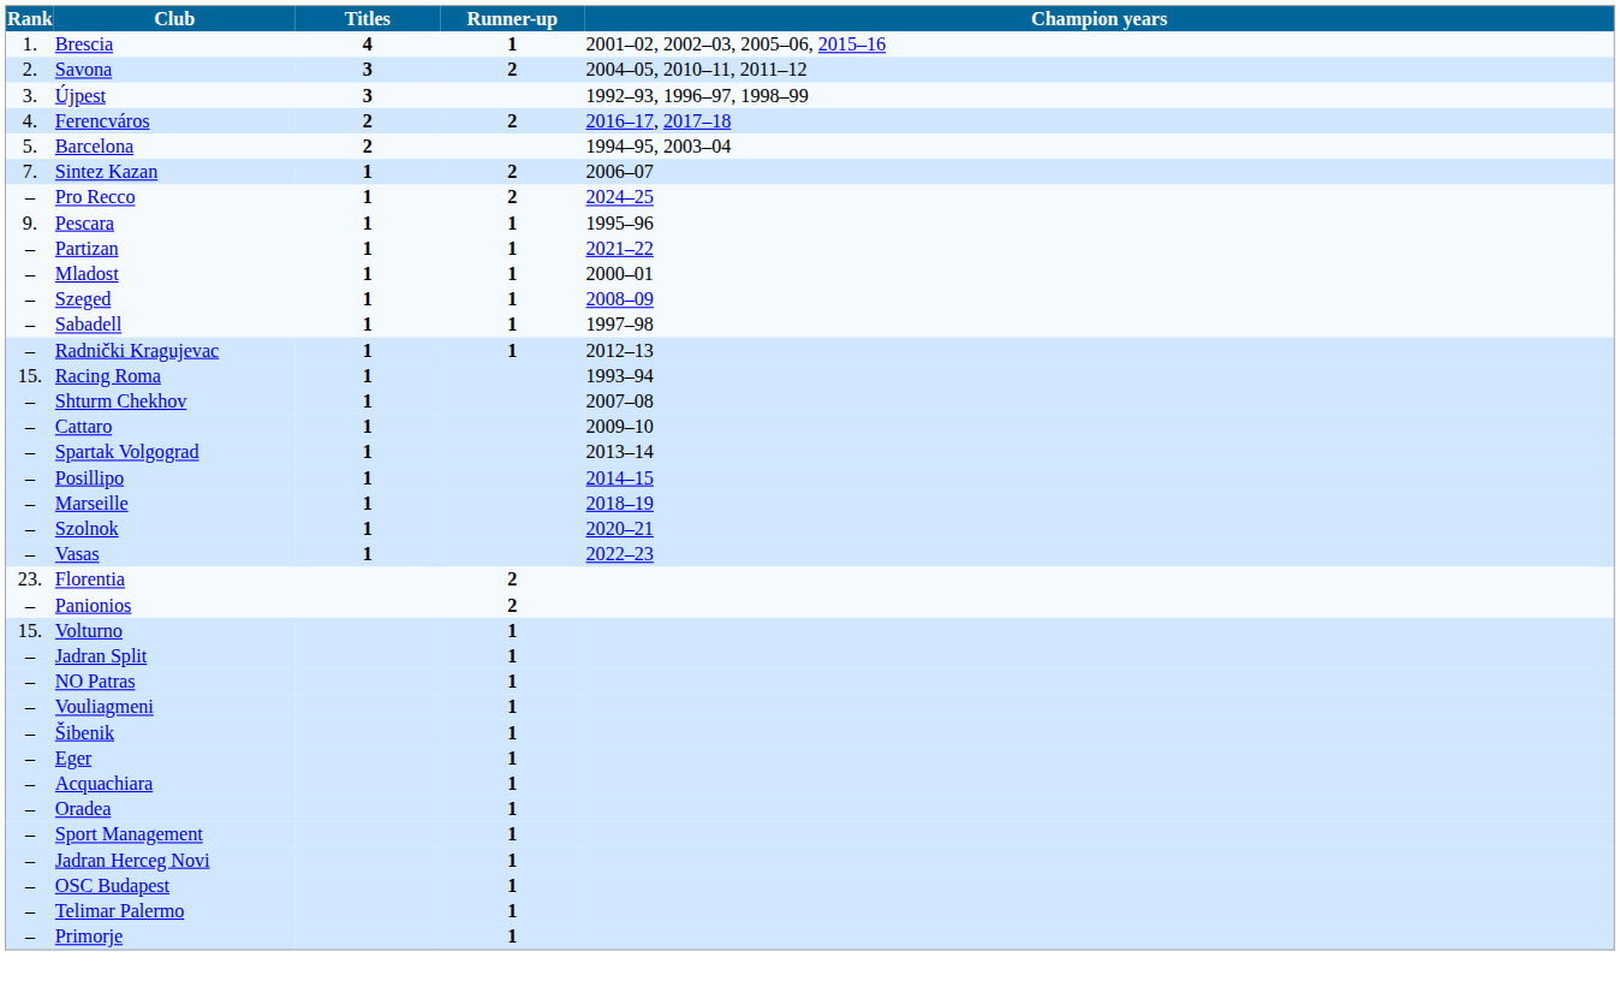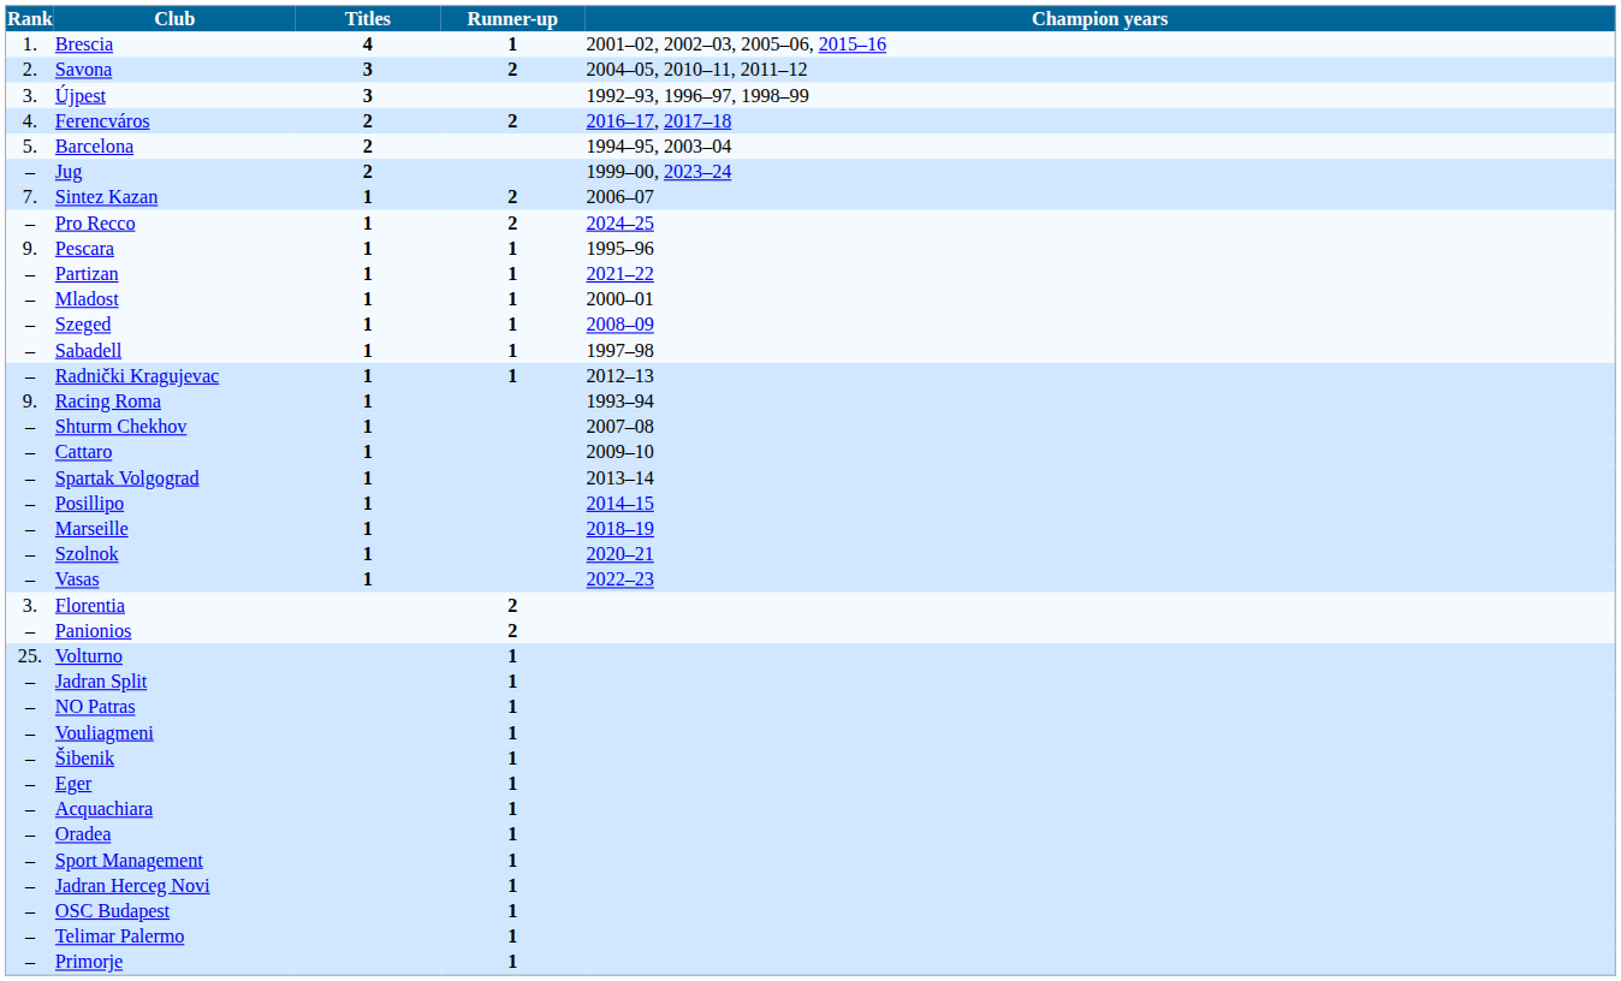+ row: – | Jug | 2 | 1999–00, 2023–24
Racing Roma | Rank: 15. -> 9.
Florentia | Rank: 23. -> 3.
Volturno | Rank: 15. -> 25.
